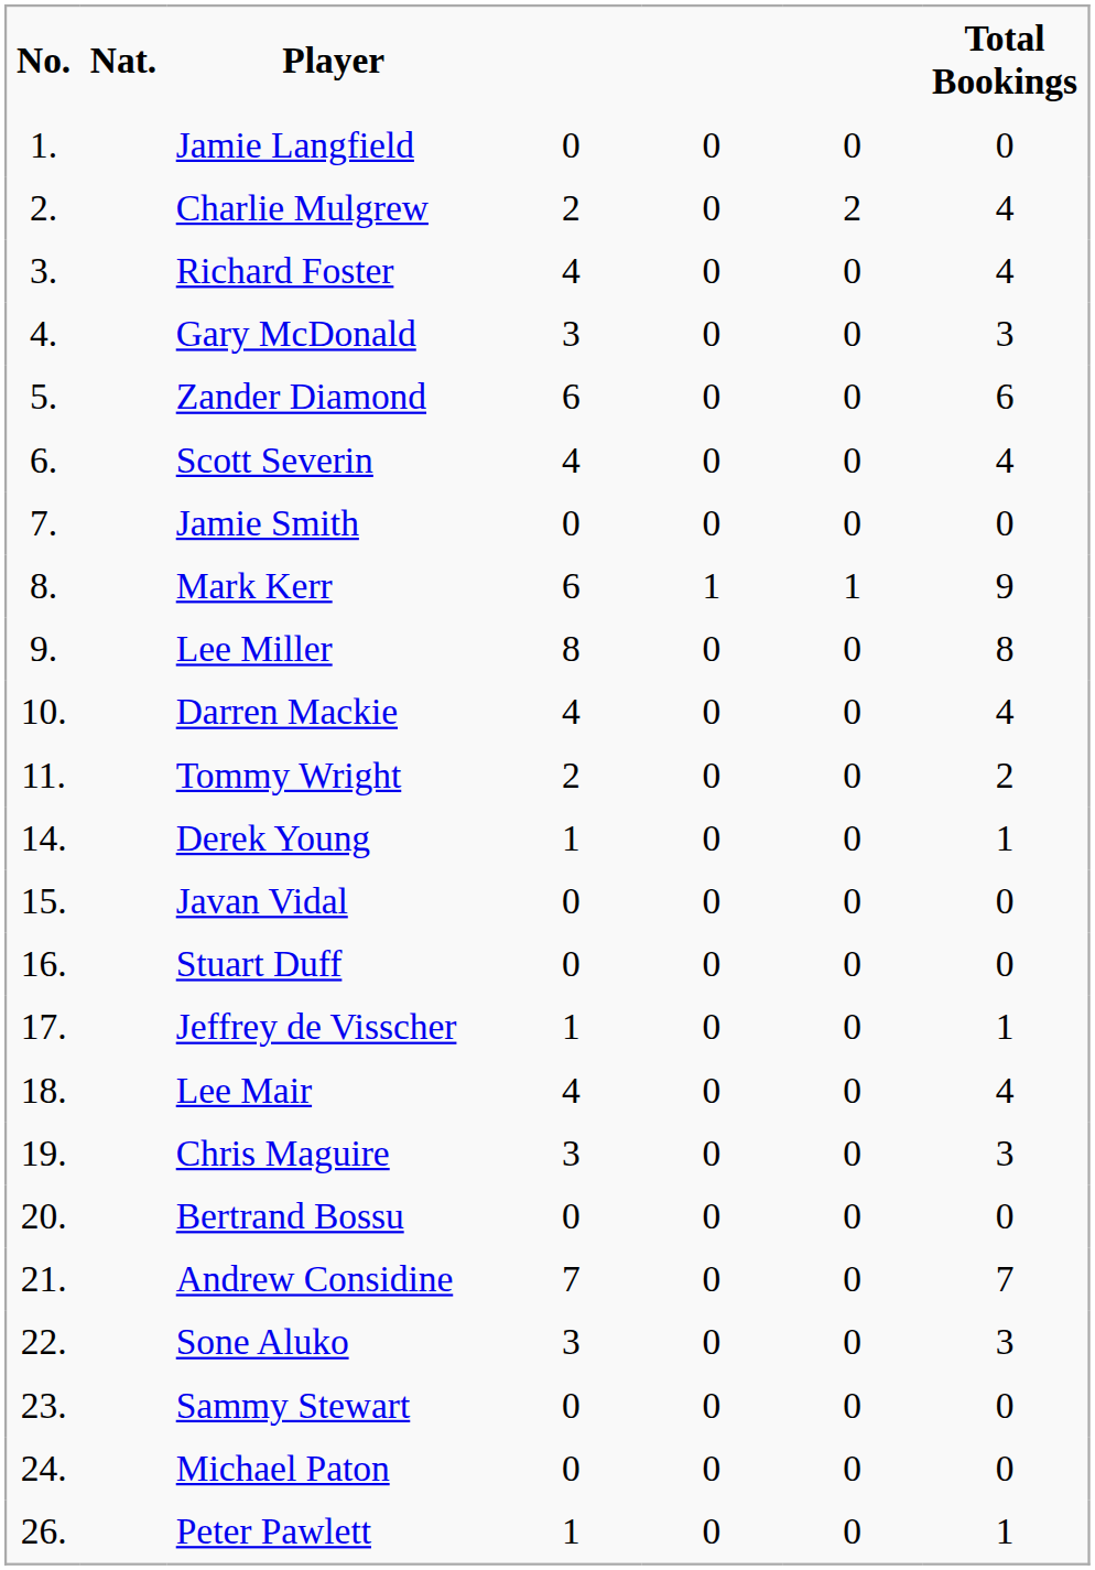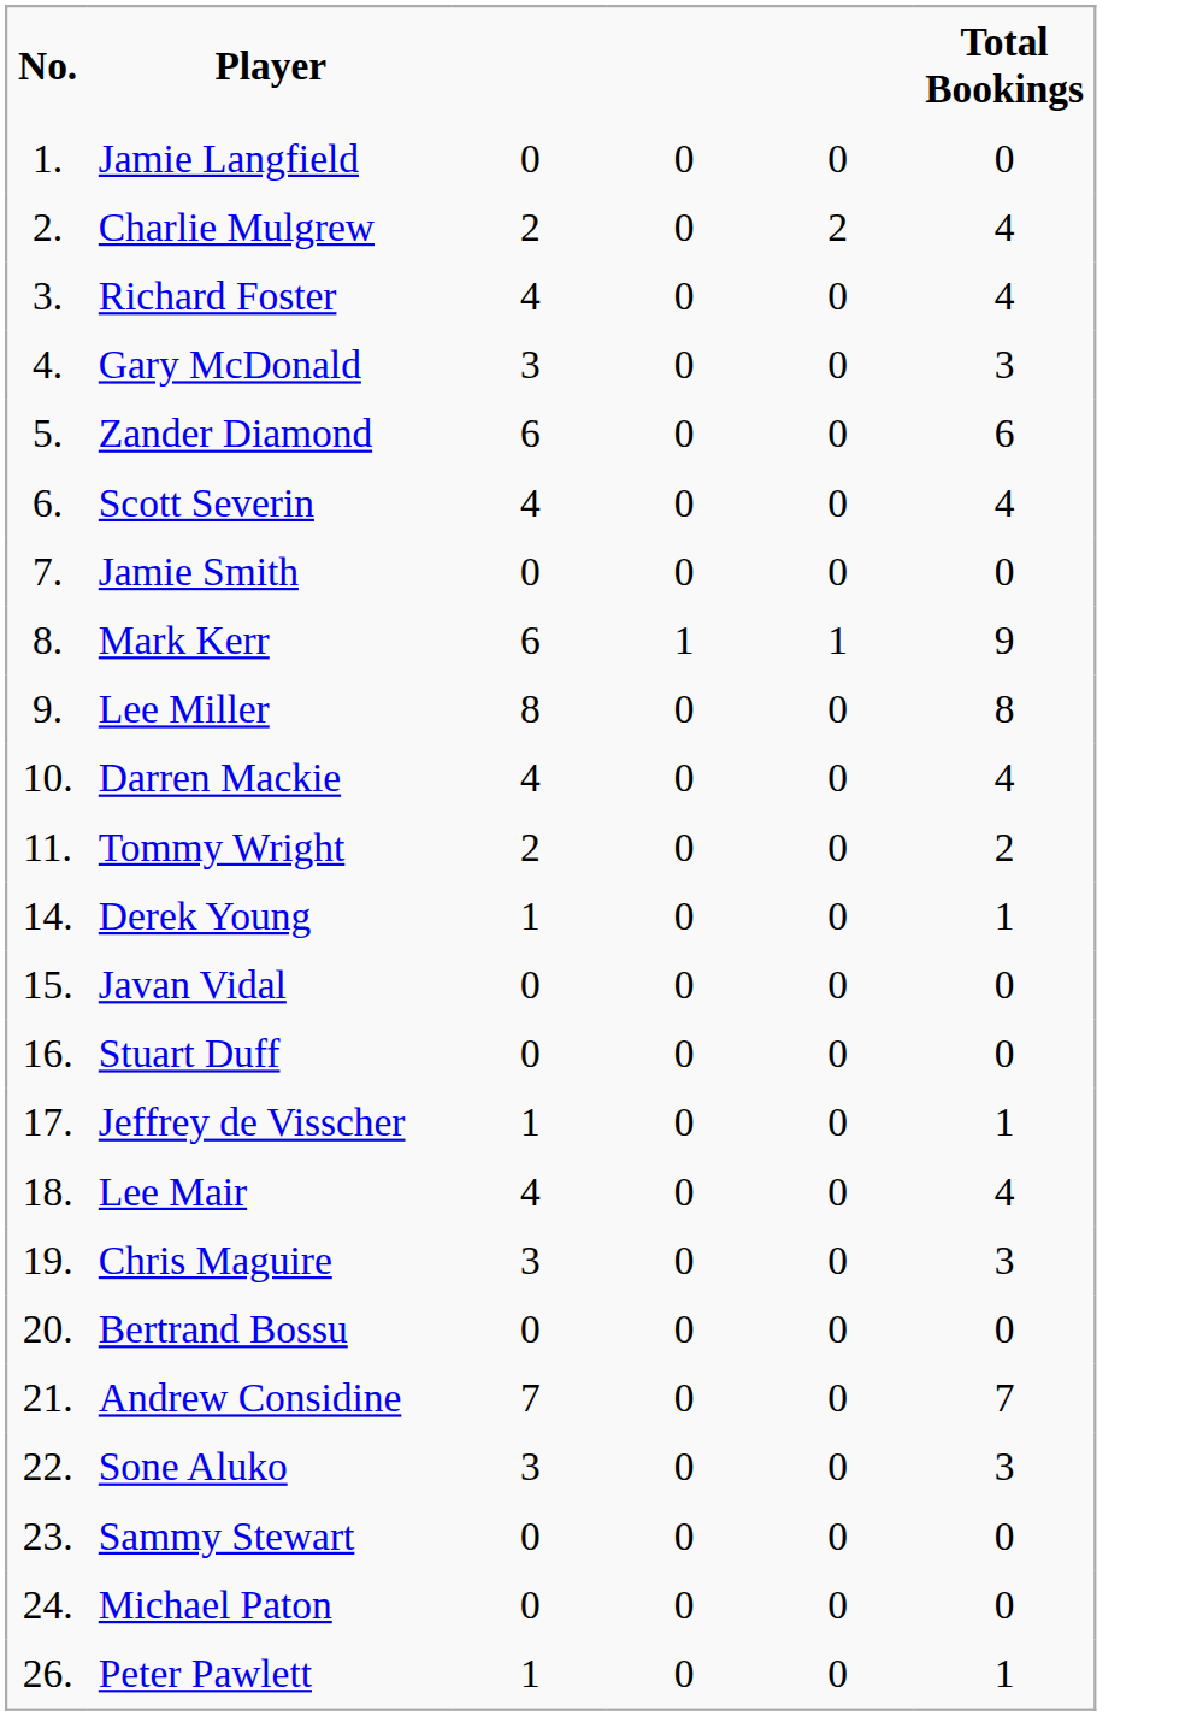- column: Nat.
